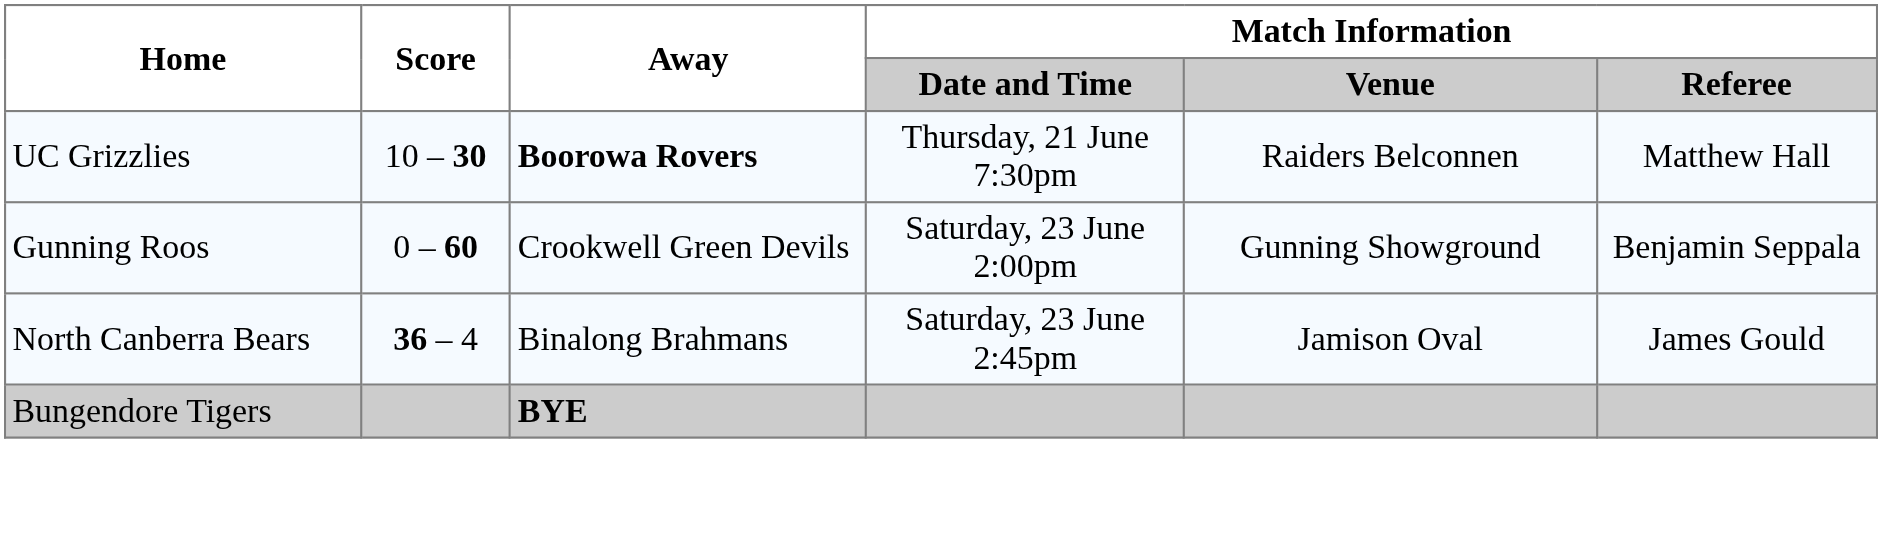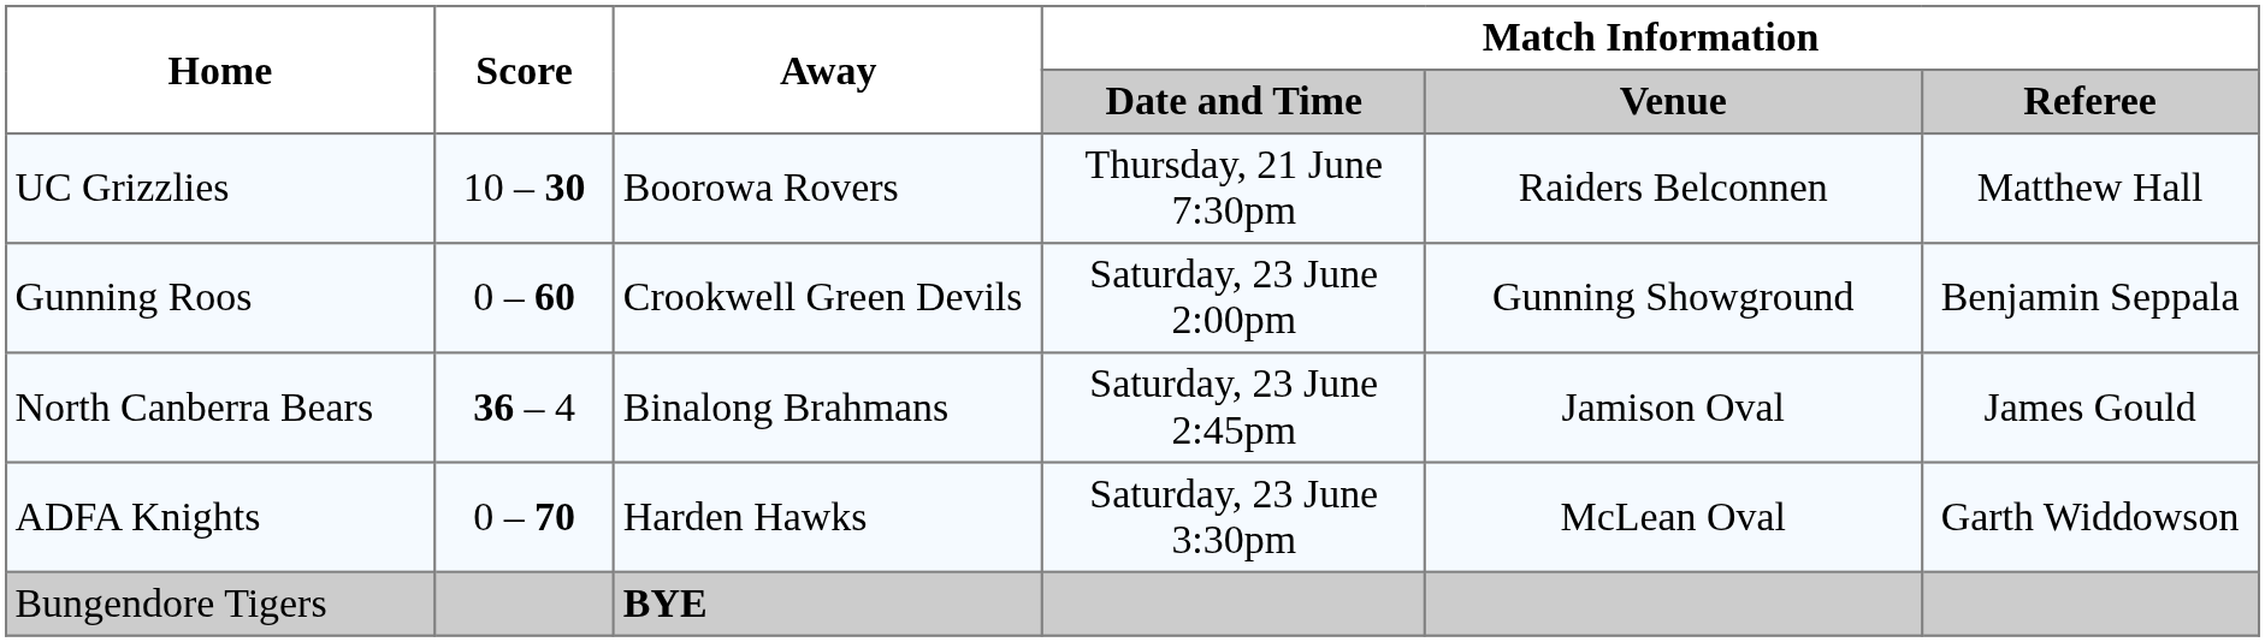UC Grizzlies | Away: bold -> normal
+ row: ADFA Knights | 0 – 70 | Harden Hawks | Saturday, 23 June 3:30pm | McLean Oval | Garth Widdowson
